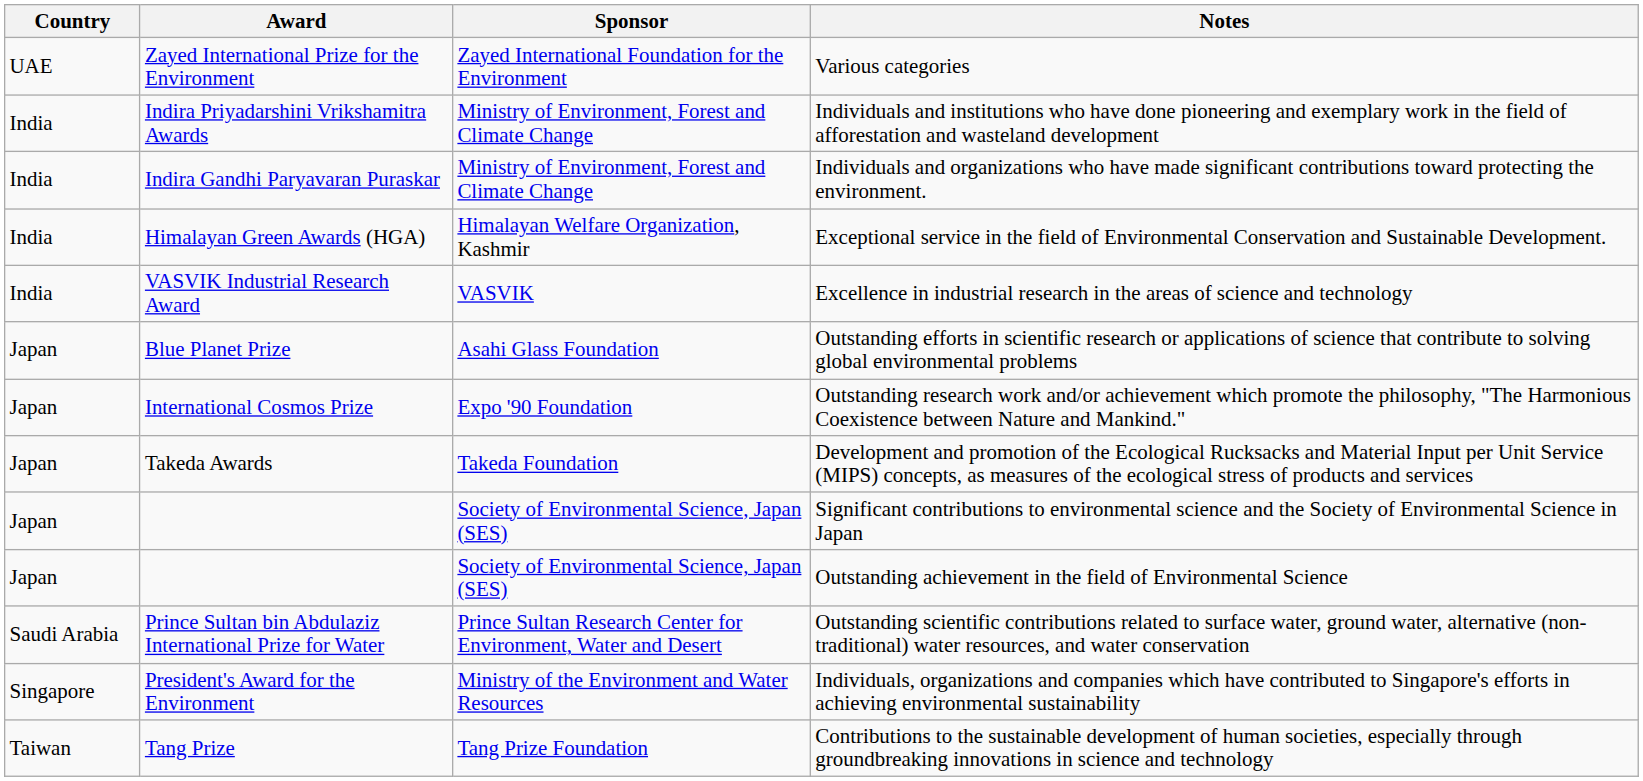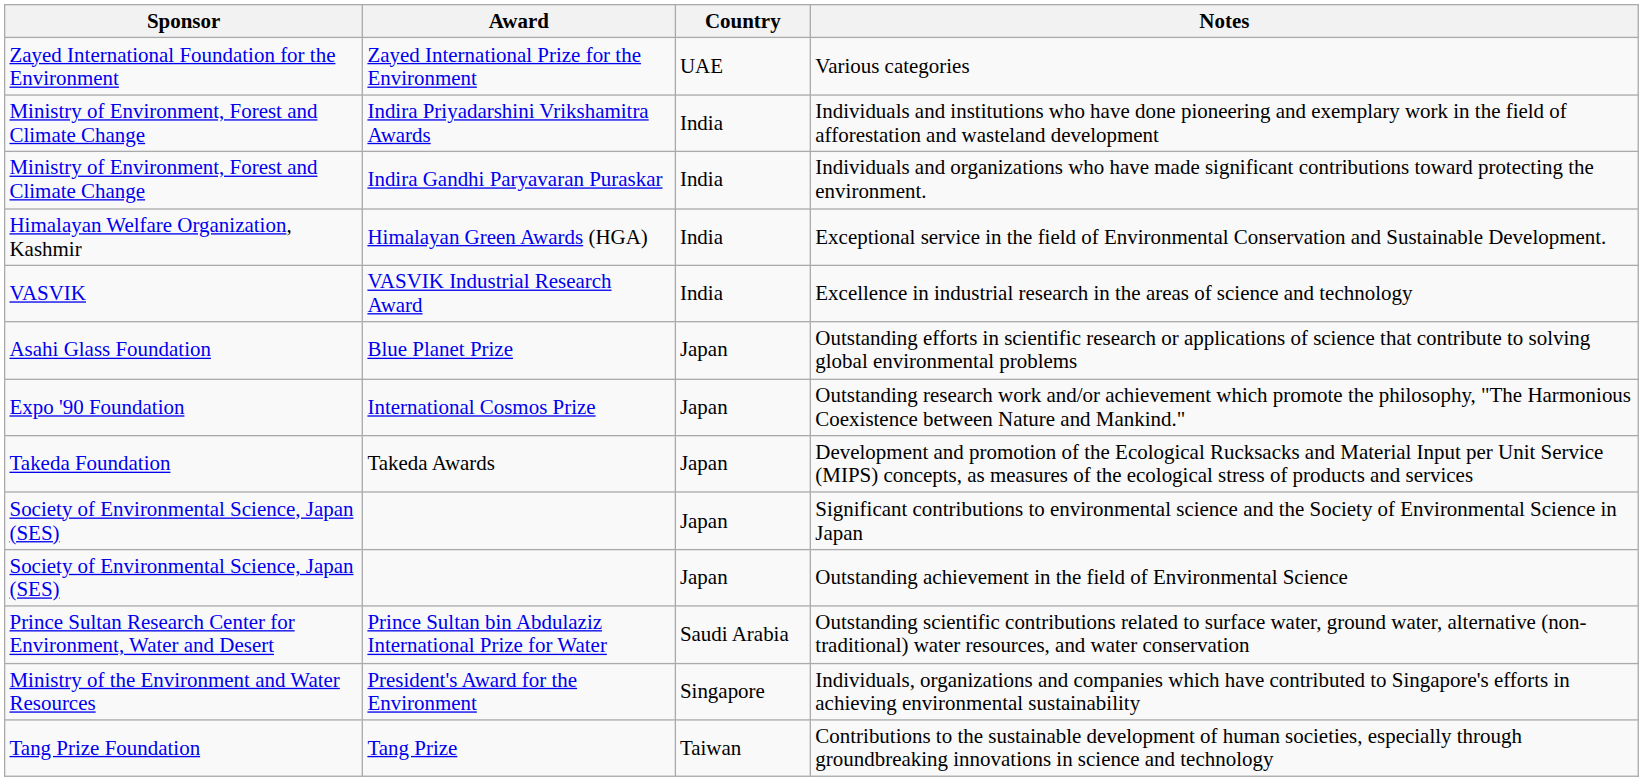columns swapped: Country <-> Sponsor
